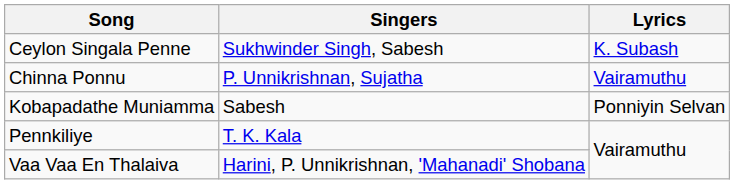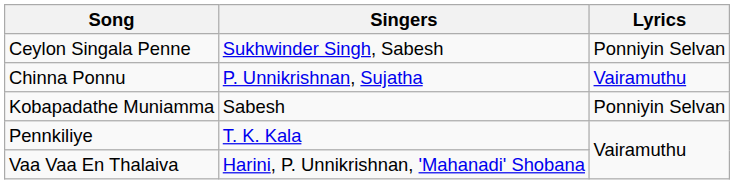Ceylon Singala Penne | Lyrics: K. Subash -> Ponniyin Selvan
